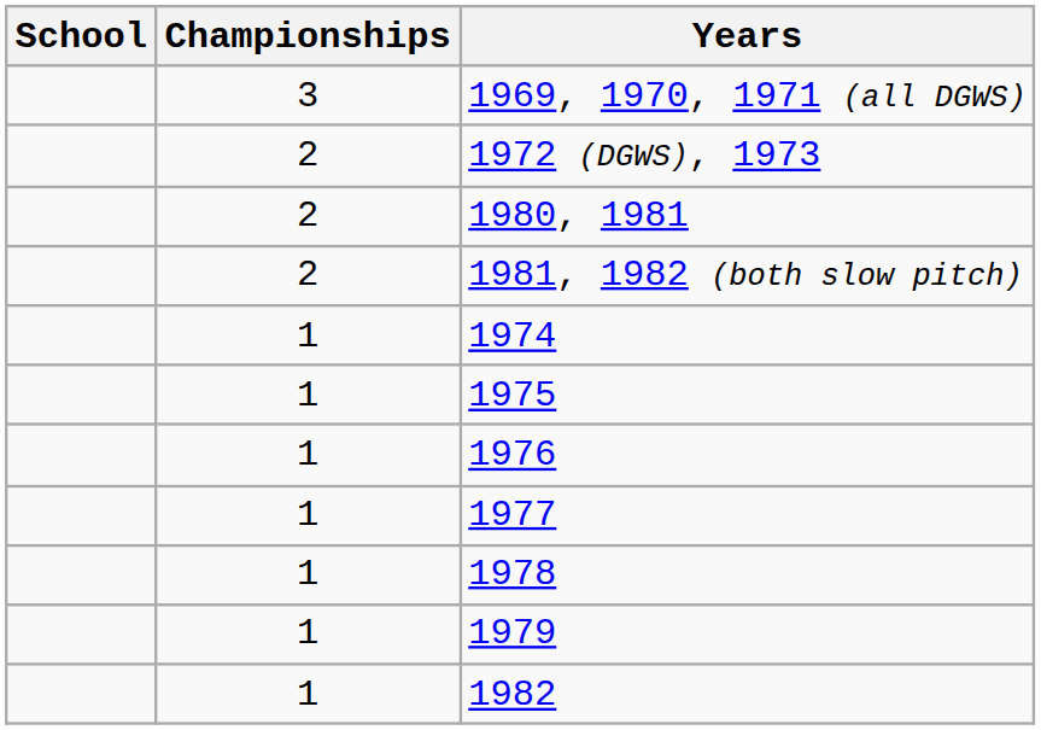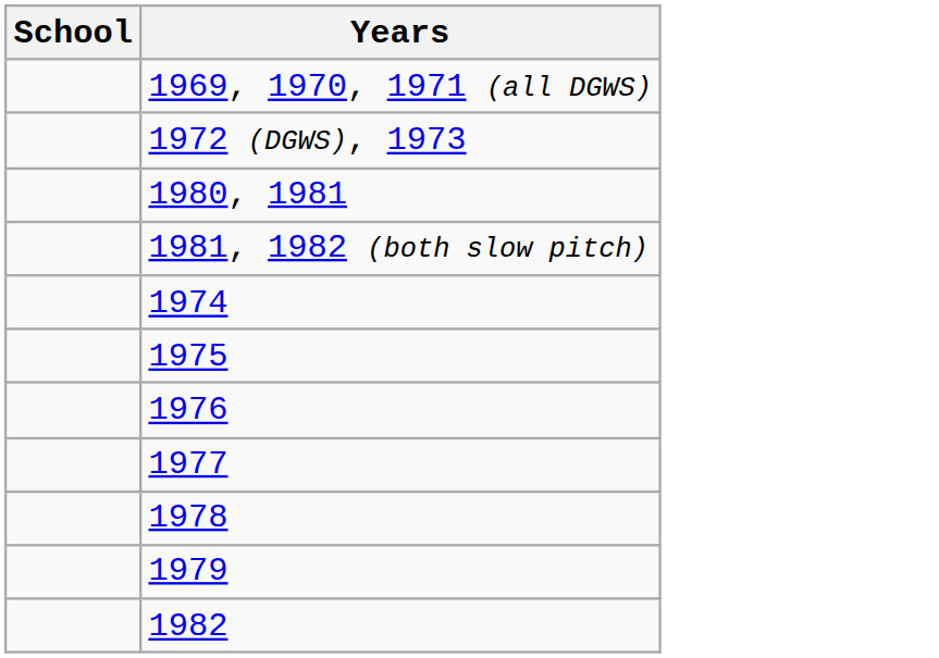- column: Championships | 3 | 2 | 2 | 2 | 1 | 1 | 1 | 1 | 1 | 1 | 1
